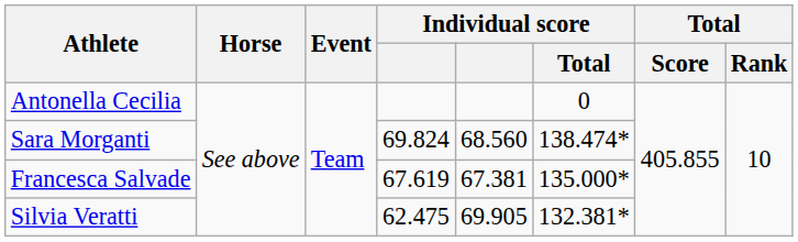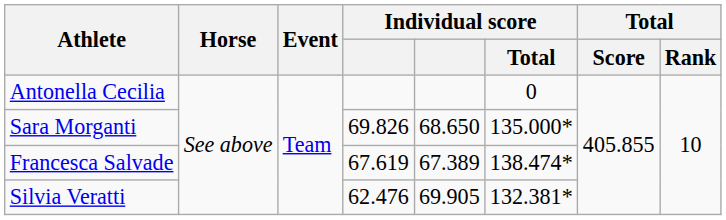Sara Morganti | column 4: 69.824 -> 69.826
Sara Morganti | column 5: 68.560 -> 68.650
Sara Morganti | Individual score / Total: 138.474* -> 135.000*
Francesca Salvade | column 5: 67.381 -> 67.389
Francesca Salvade | Individual score / Total: 135.000* -> 138.474*
Silvia Veratti | column 4: 62.475 -> 62.476
